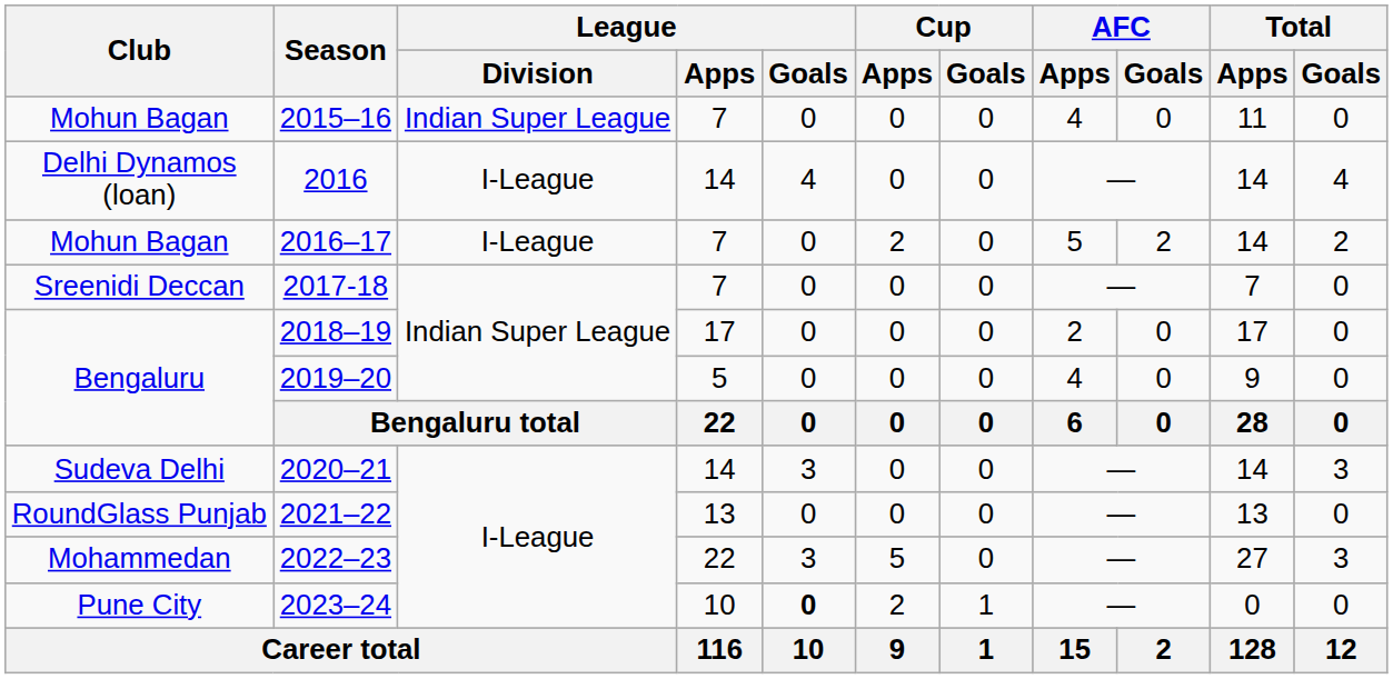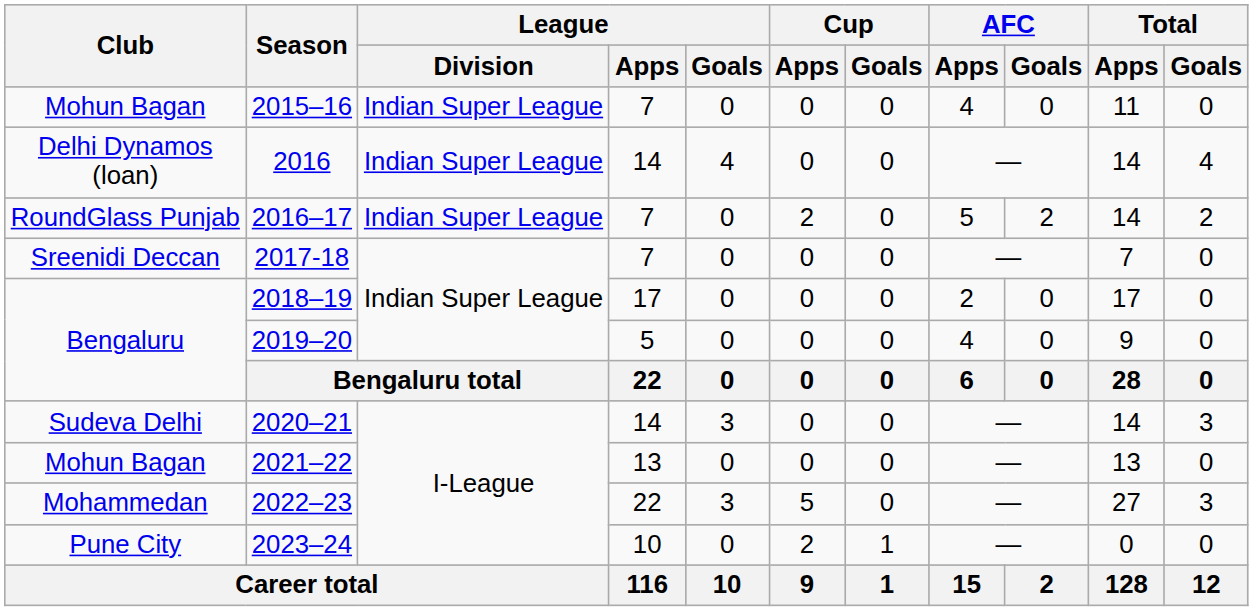2016 | League / Division: I-League -> Indian Super League
2016–17 | Club: Mohun Bagan -> RoundGlass Punjab
2016–17 | League / Division: I-League -> Indian Super League
2021–22 | Club: RoundGlass Punjab -> Mohun Bagan
2023–24 | League / Goals: bold -> normal
